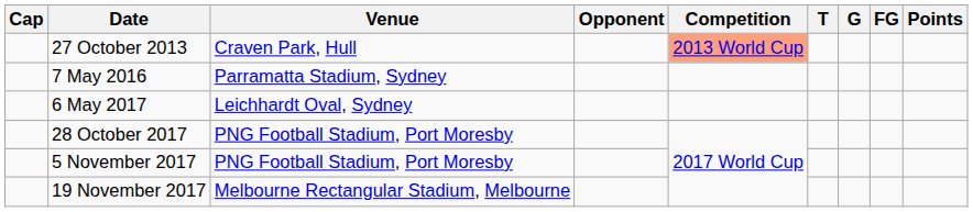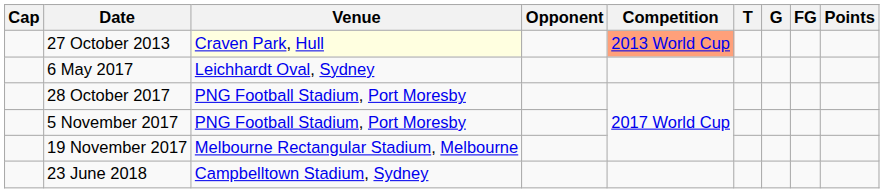27 October 2013 | Venue: no background -> lightyellow background
- row: 7 May 2016 | Parramatta Stadium, Sydney
+ row: 23 June 2018 | Campbelltown Stadium, Sydney
